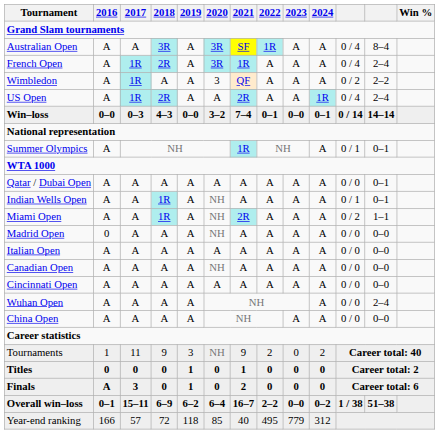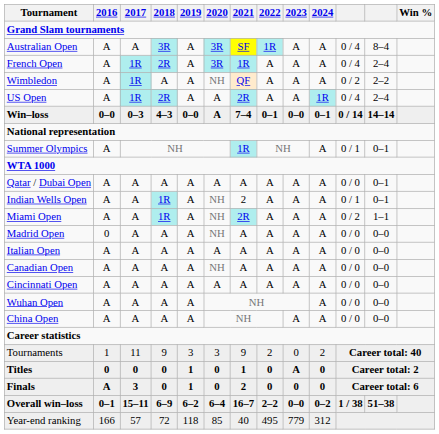Wimbledon | 2020: 3 -> NH
Win–loss | 2020: 3–2 -> A
Indian Wells Open | 2021: A -> 2
Wuhan Open | column 12: 2–4 -> 0–0
Tournaments | 2020: NH -> 3
Titles | 2023: 0 -> A
